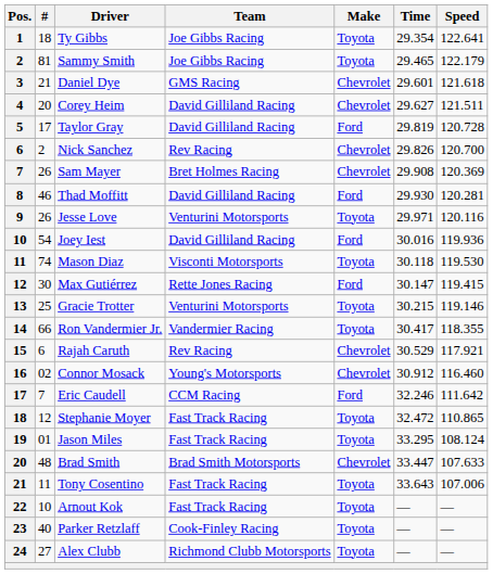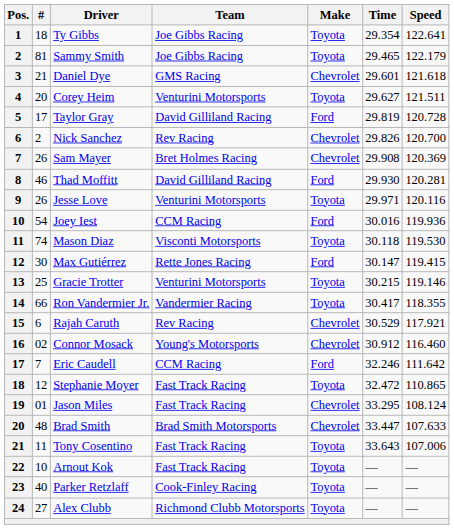Corey Heim | Team: David Gilliland Racing -> Venturini Motorsports
Corey Heim | Make: Chevrolet -> Toyota
Joey Iest | Team: David Gilliland Racing -> CCM Racing
Jason Miles | Make: Toyota -> Chevrolet
